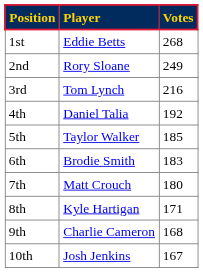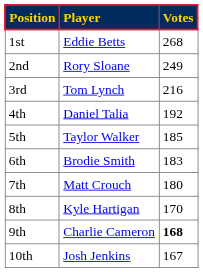8th | Votes: 171 -> 170
9th | Votes: normal -> bold
